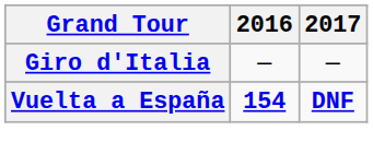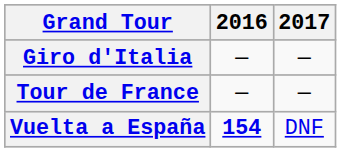+ row: Tour de France | — | —
Vuelta a España | 2017: bold -> normal
